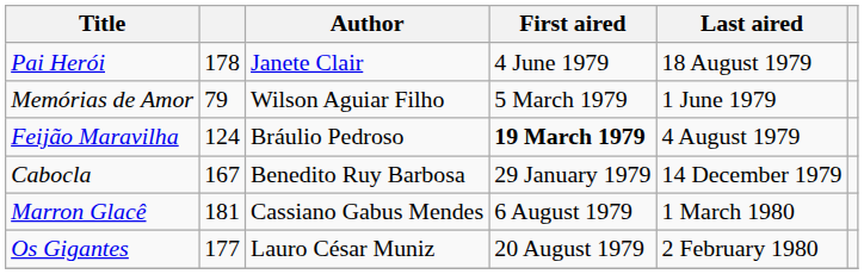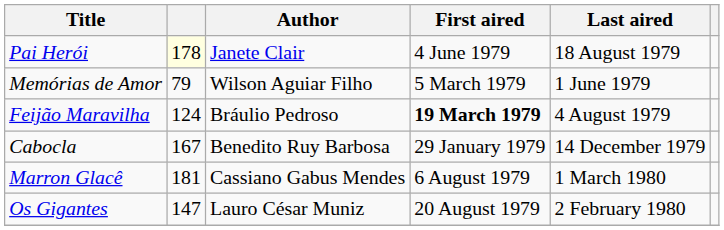Pai Herói | column 2: no background -> lightyellow background
Os Gigantes | column 2: 177 -> 147
